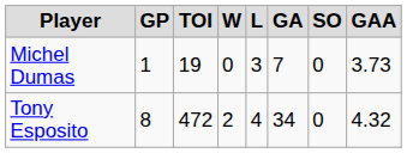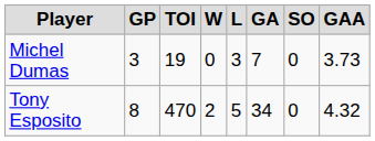Michel Dumas | GP: 1 -> 3
Tony Esposito | TOI: 472 -> 470
Tony Esposito | L: 4 -> 5
